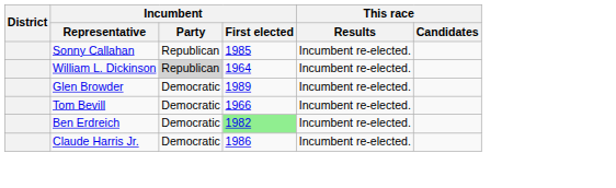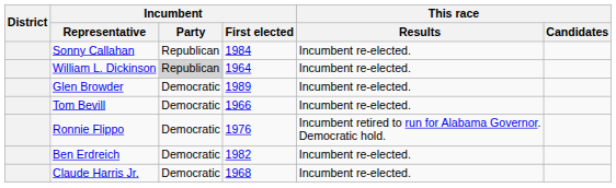Sonny Callahan | Incumbent / First elected: 1985 -> 1984
+ row: Ronnie Flippo | Democratic | 1976 | Incumbent retired to run for Alabama Governor. Democratic hold.
Ben Erdreich | Incumbent / First elected: lightgreen background -> no background
Claude Harris Jr. | Incumbent / First elected: 1986 -> 1968
